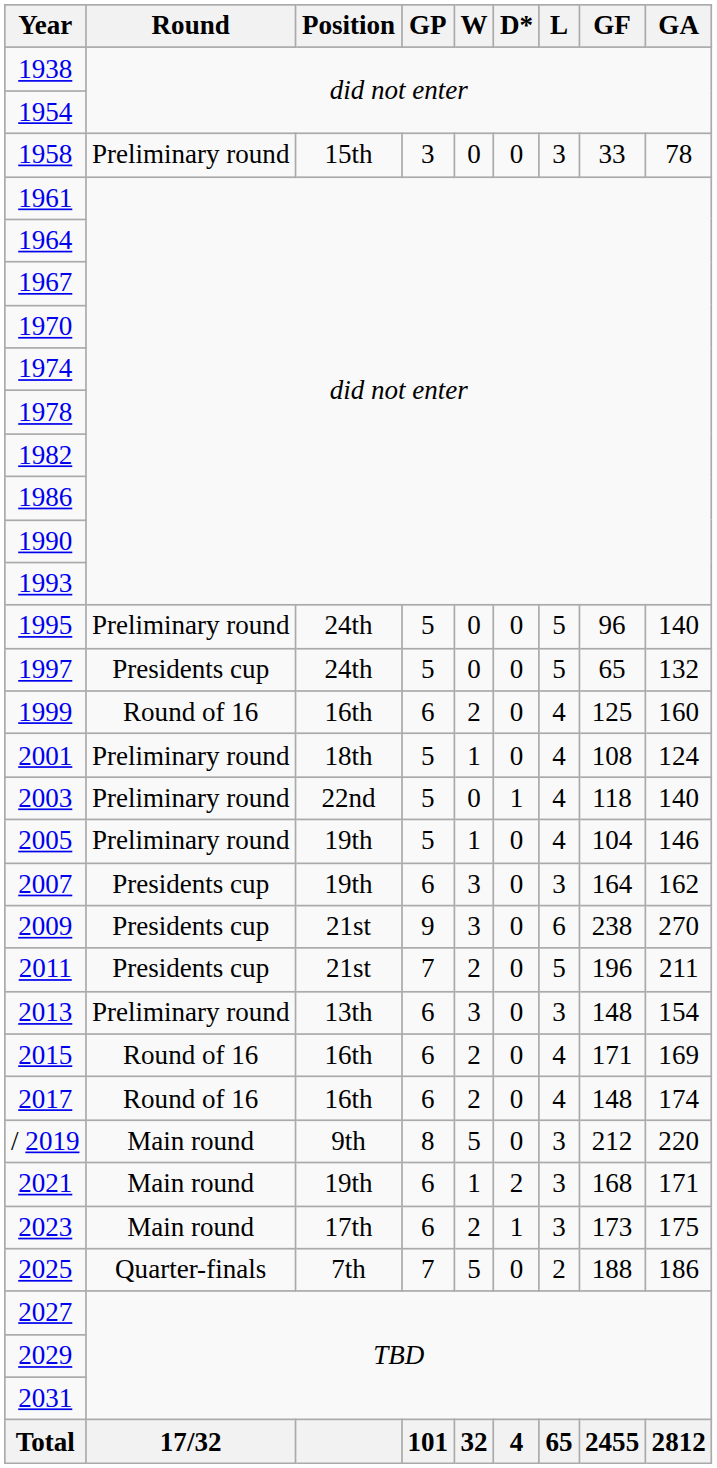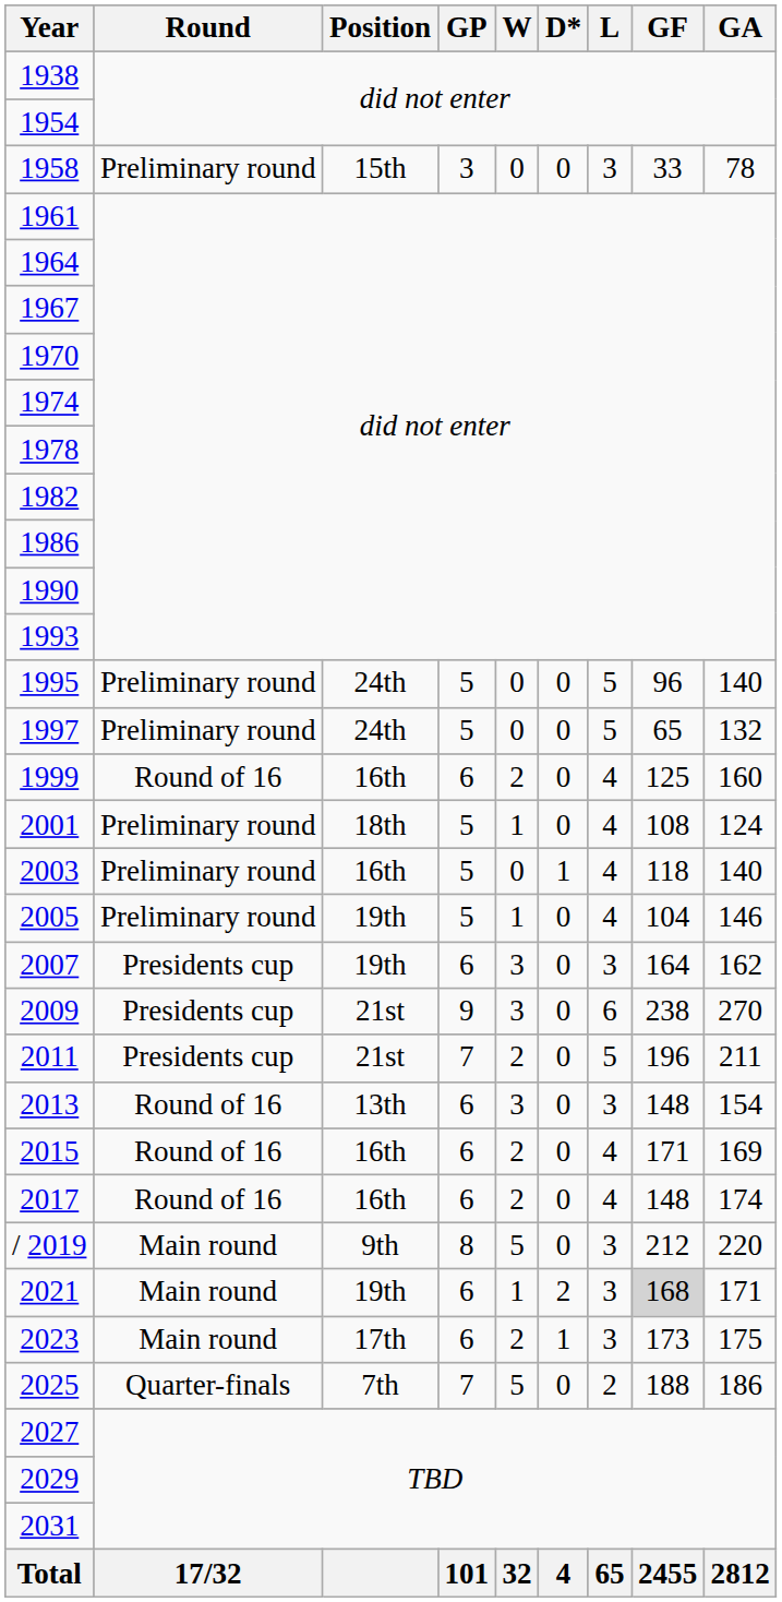1997 | Round: Presidents cup -> Preliminary round
2003 | Position: 22nd -> 16th
2013 | Round: Preliminary round -> Round of 16
2021 | GF: no background -> lightgrey background
